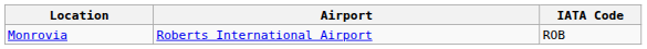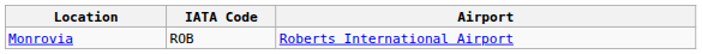columns swapped: Airport <-> IATA Code
